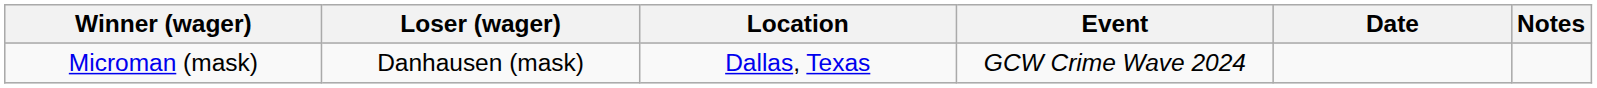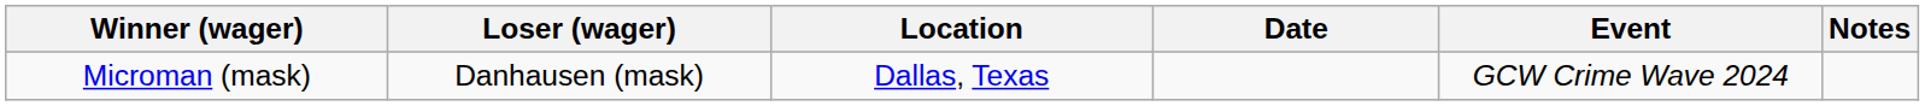columns swapped: Event <-> Date
